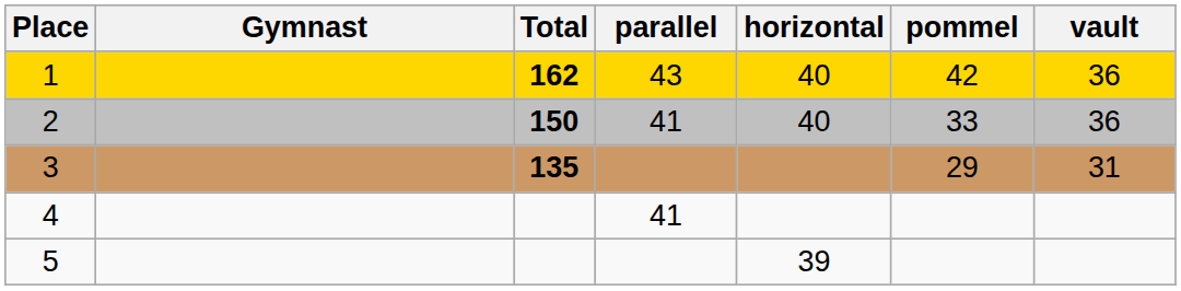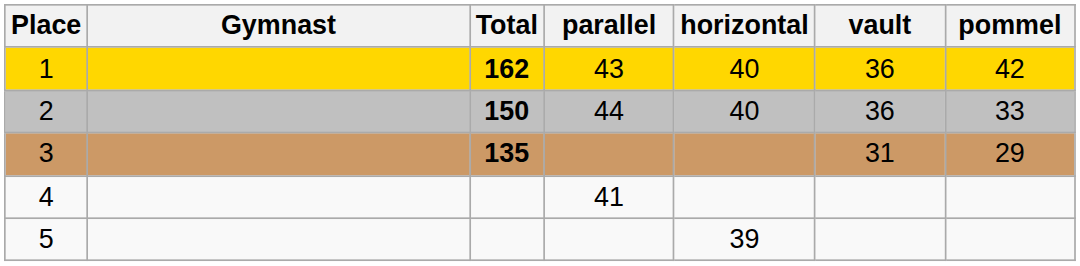columns swapped: vault <-> pommel
2 | parallel: 41 -> 44
